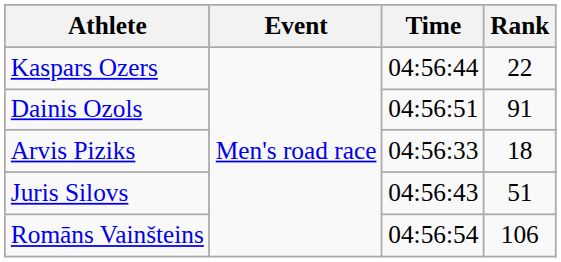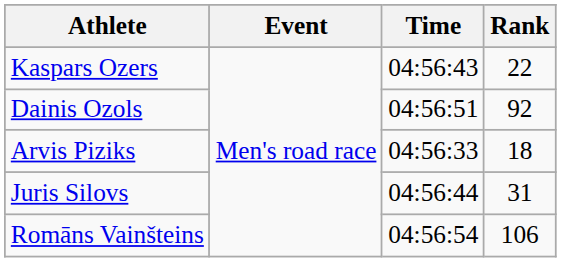Kaspars Ozers | Time: 04:56:44 -> 04:56:43
Dainis Ozols | Rank: 91 -> 92
Juris Silovs | Time: 04:56:43 -> 04:56:44
Juris Silovs | Rank: 51 -> 31
